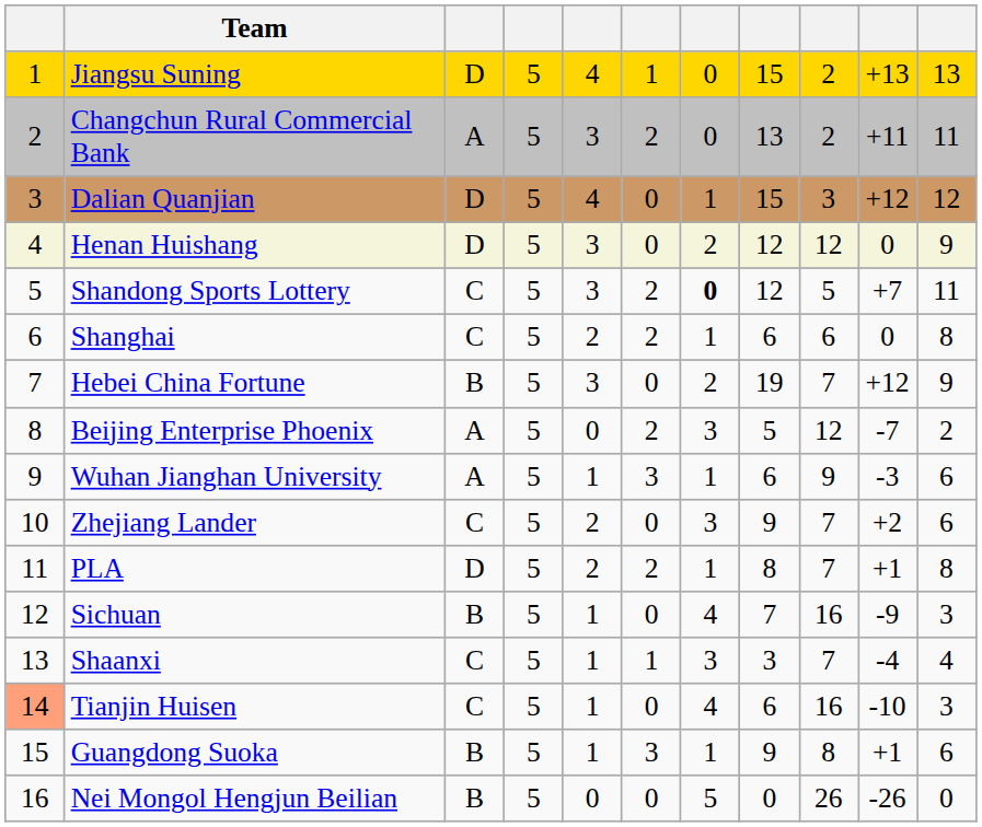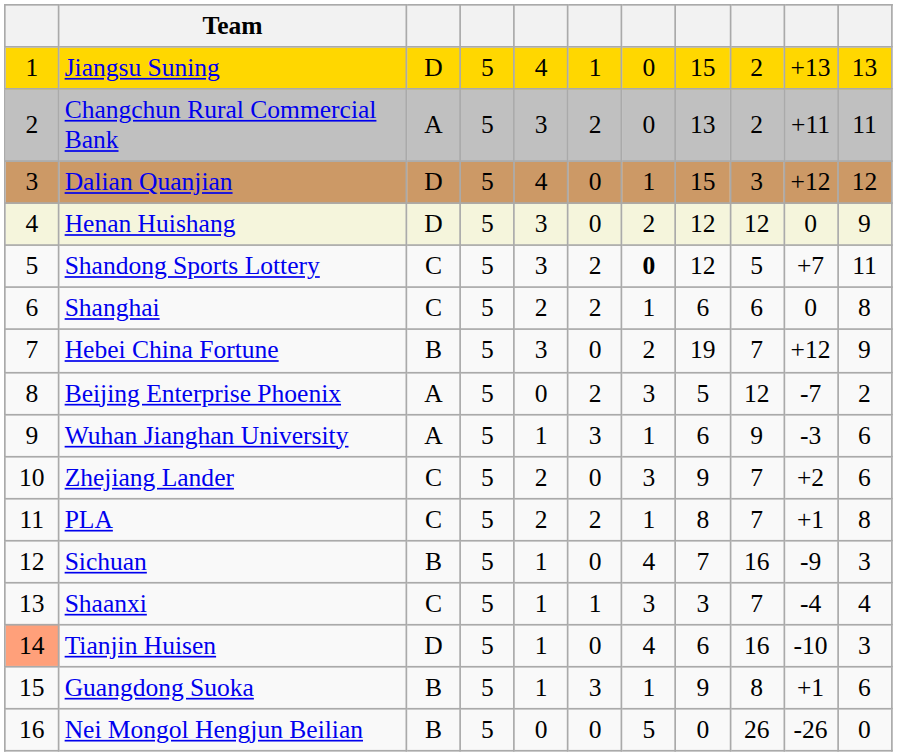PLA | column 3: D -> C
Tianjin Huisen | column 3: C -> D
